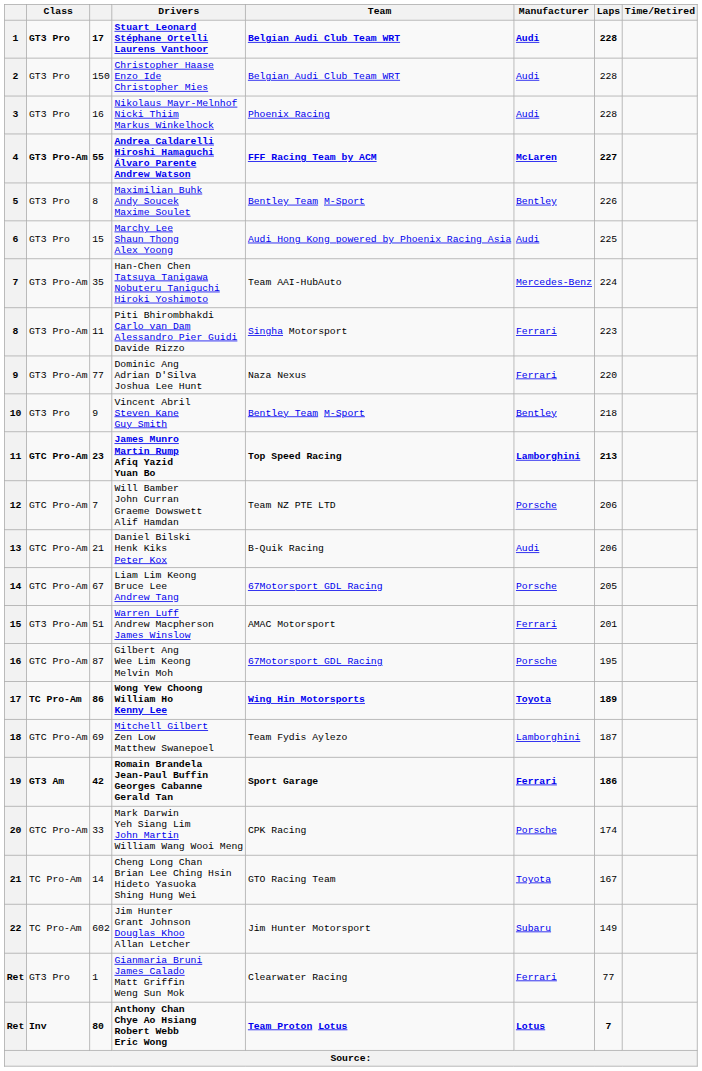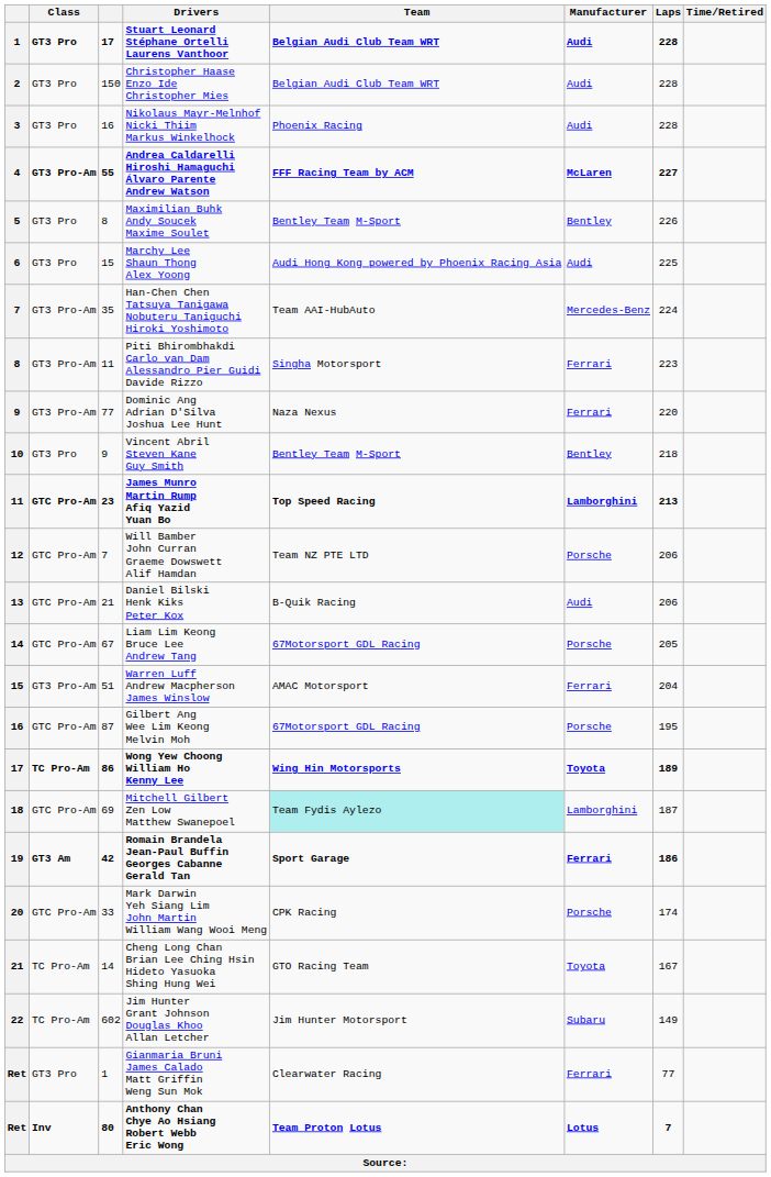Warren Luff Andrew Macpherson James Winslow | Laps: 201 -> 204
Mitchell Gilbert Zen Low Matthew Swanepoel | Team: no background -> paleturquoise background
